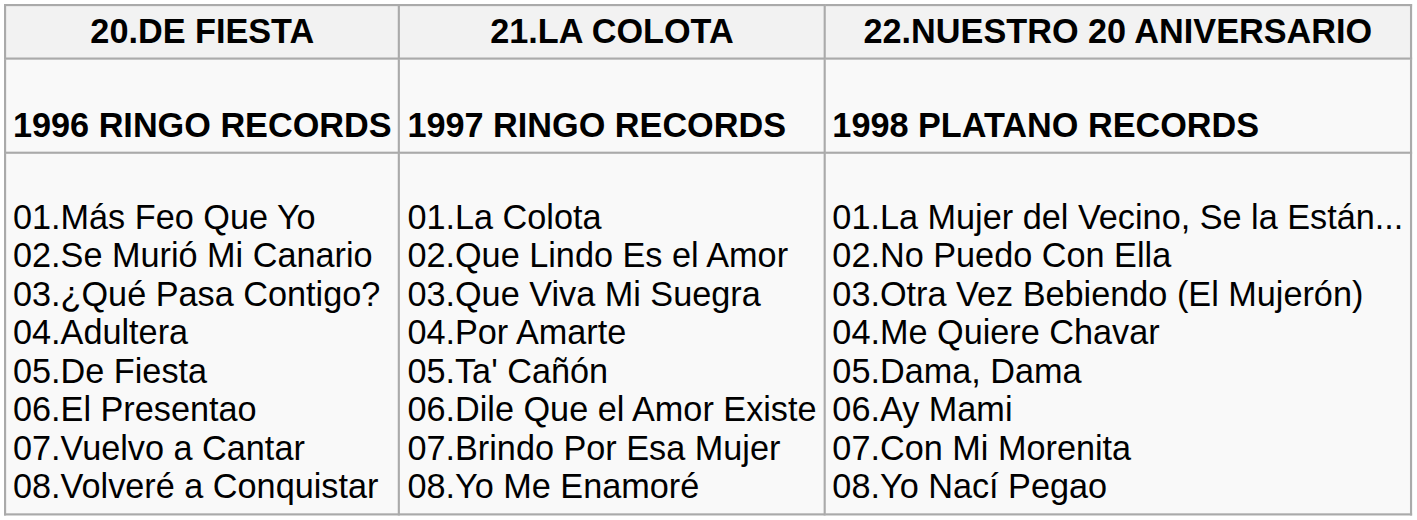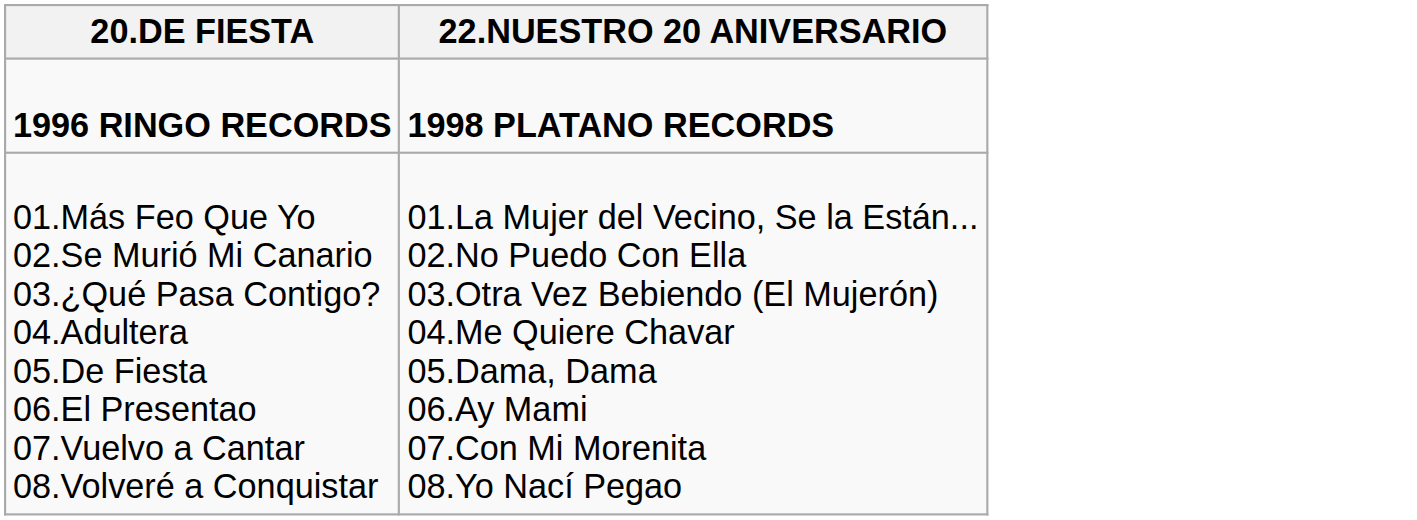- column: 21.LA COLOTA | 1997 RINGO RECORDS | 01.La Colota 02.Que Lindo Es el Amor 03.Que Viva Mi Suegra 04.Por Amarte 05.Ta' Cañón 06.Dile Que el Amor Existe 07.Brindo Por Esa Mujer 08.Yo Me Enamoré
